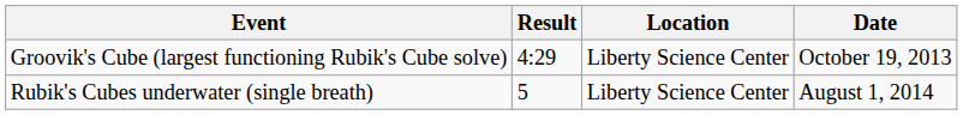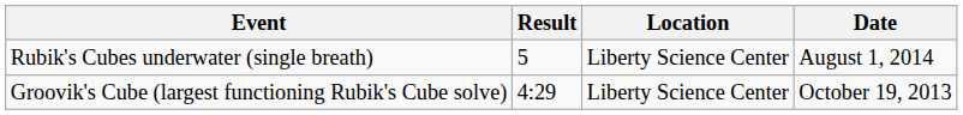rows swapped: Rubik's Cubes underwater (single breath) <-> Groovik's Cube (largest functioning Rubik's Cube solve)
